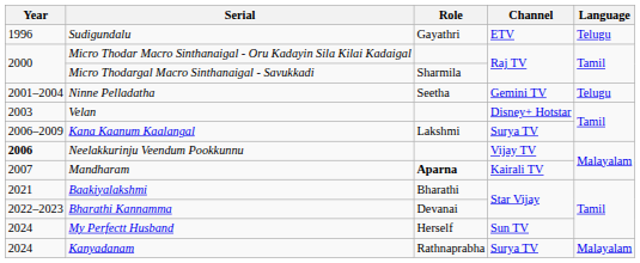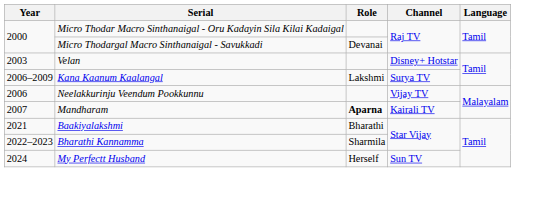- row: 1996 | Sudigundalu | Gayathri | ETV | Telugu
Micro Thodargal Macro Sinthanaigal - Savukkadi | Role: Sharmila -> Devanai
- row: 2001–2004 | Ninne Pelladatha | Seetha | Gemini TV | Telugu
Neelakkurinju Veendum Pookkunnu | Year: bold -> normal
Bharathi Kannamma | Role: Devanai -> Sharmila
- row: 2024 | Kanyadanam | Rathnaprabha | Surya TV | Malayalam
